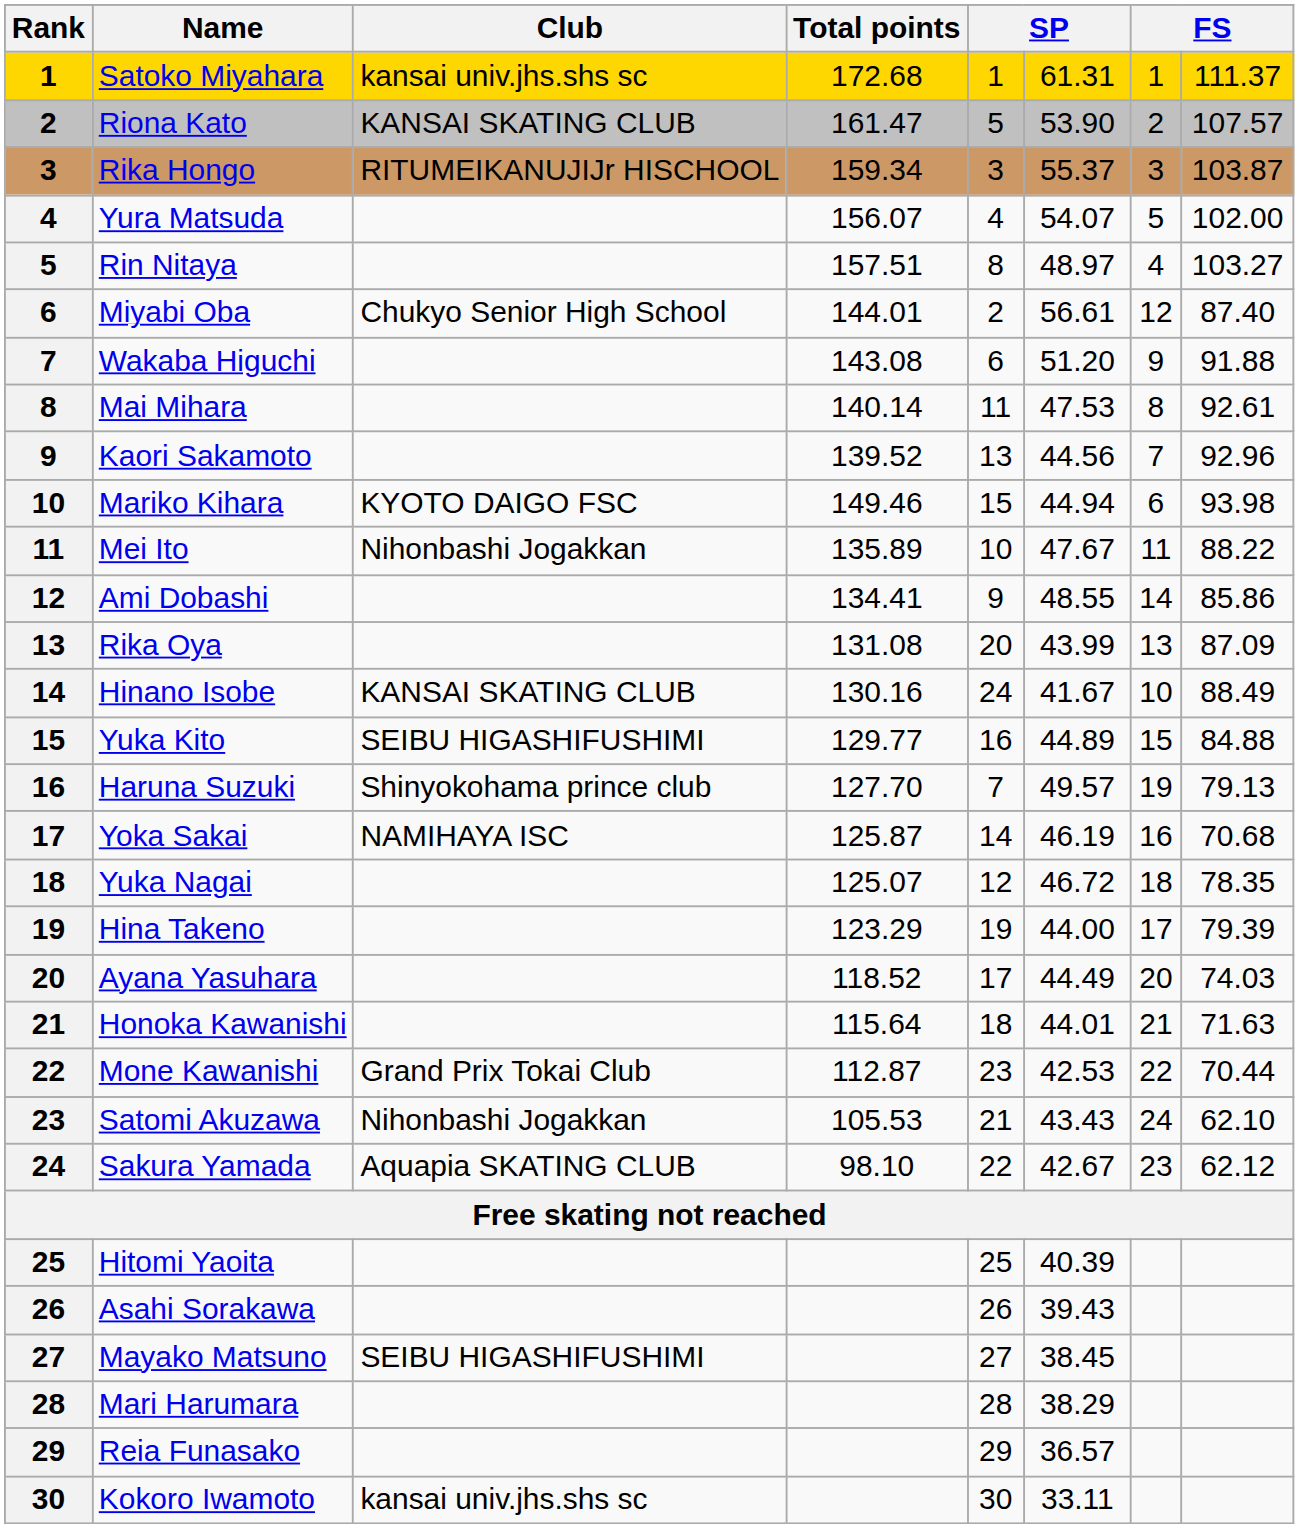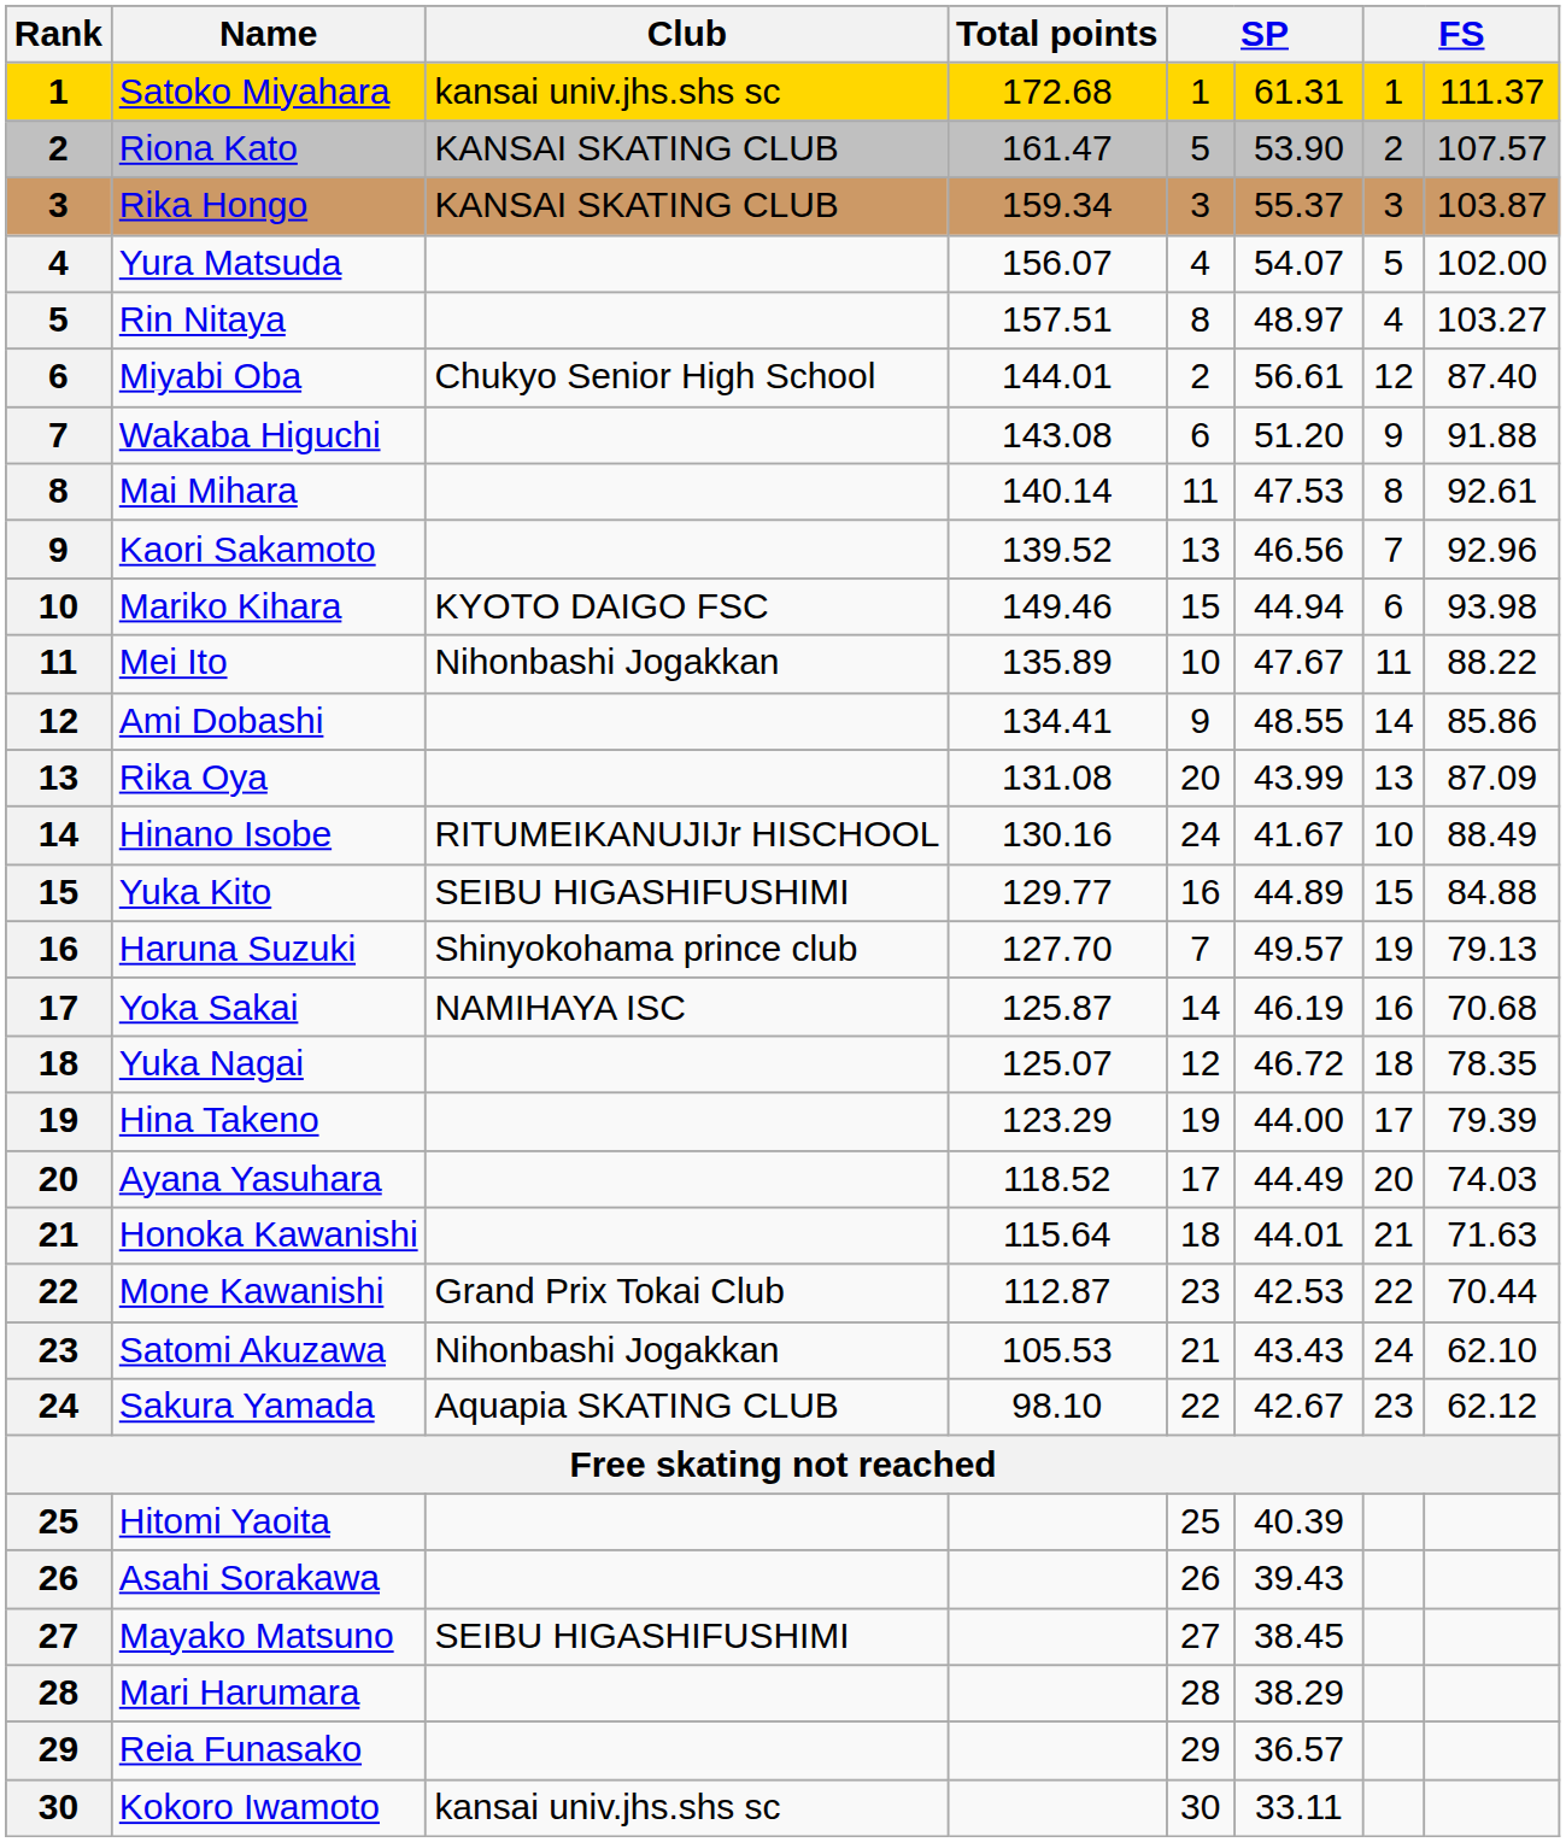Rika Hongo | Club: RITUMEIKANUJIJr HISCHOOL -> KANSAI SKATING CLUB
Kaori Sakamoto | column 6: 44.56 -> 46.56
Hinano Isobe | Club: KANSAI SKATING CLUB -> RITUMEIKANUJIJr HISCHOOL
